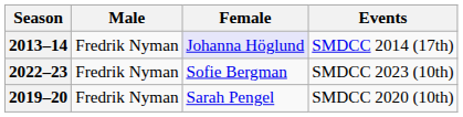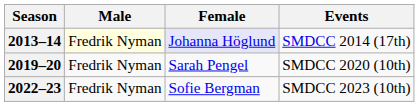2013–14 | Male: no background -> lightyellow background
rows swapped: 2019–20 <-> 2022–23
